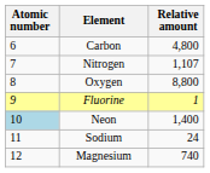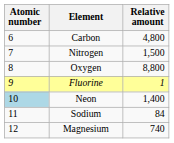Nitrogen | Relative amount: 1,107 -> 1,500
Sodium | Relative amount: 24 -> 84
